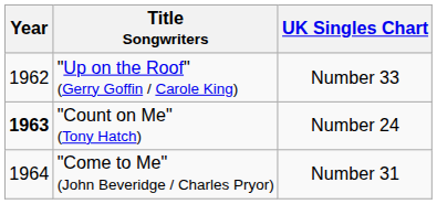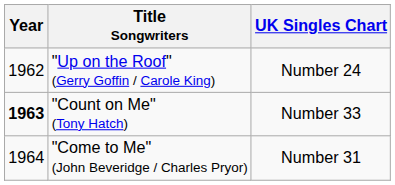"Up on the Roof" (Gerry Goffin / Carole King) | UK Singles Chart: Number 33 -> Number 24
"Count on Me" (Tony Hatch) | UK Singles Chart: Number 24 -> Number 33
